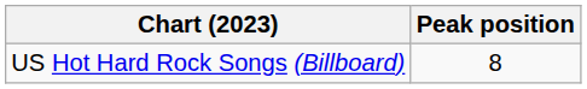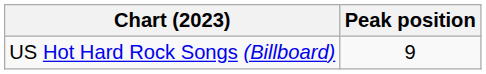US Hot Hard Rock Songs (Billboard) | Peak position: 8 -> 9
